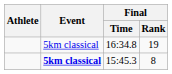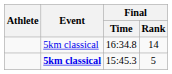16:34.8 | Final / Rank: 19 -> 14
15:45.3 | Final / Rank: 8 -> 5
